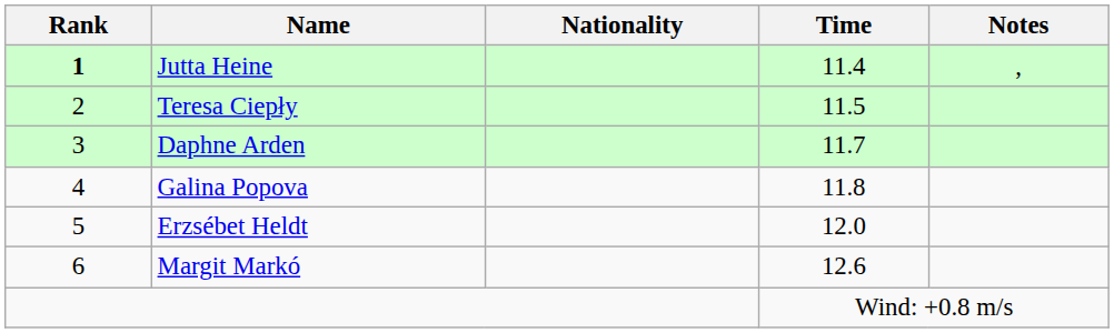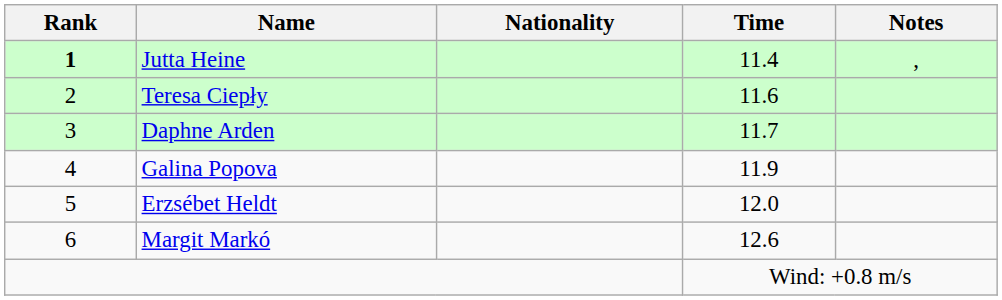Teresa Ciepły | Time: 11.5 -> 11.6
Galina Popova | Time: 11.8 -> 11.9
